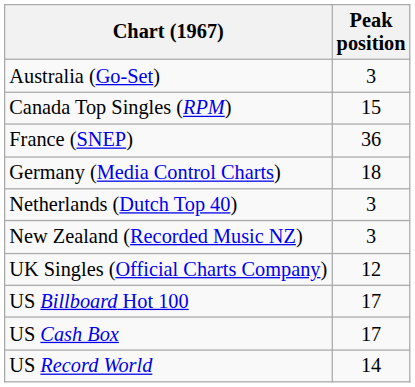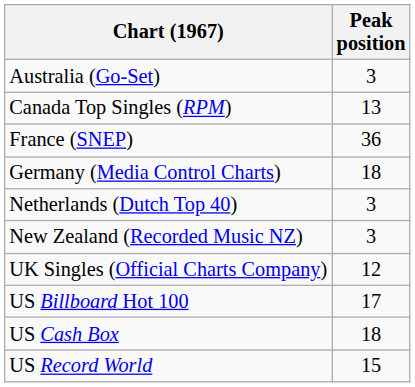Canada Top Singles (RPM) | Peak position: 15 -> 13
US Cash Box | Peak position: 17 -> 18
US Record World | Peak position: 14 -> 15
